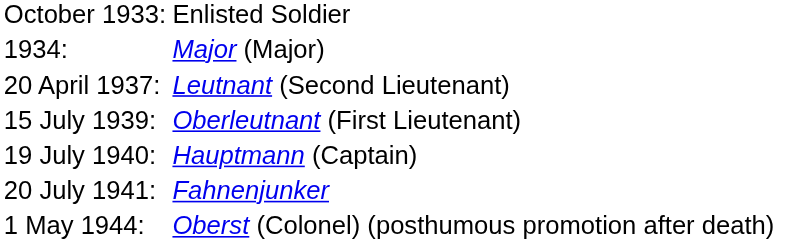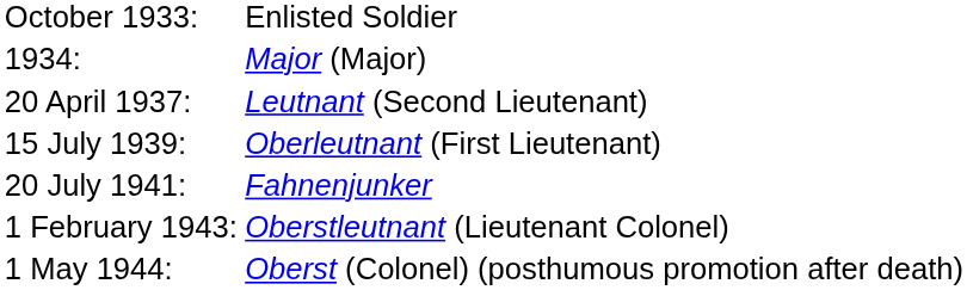- row: 19 July 1940: | Hauptmann (Captain)
+ row: 1 February 1943: | Oberstleutnant (Lieutenant Colonel)
